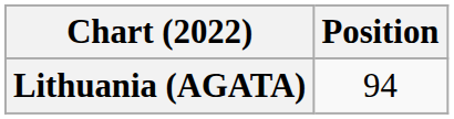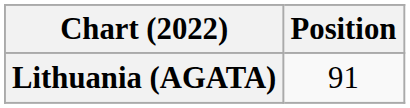Lithuania (AGATA) | Position: 94 -> 91
